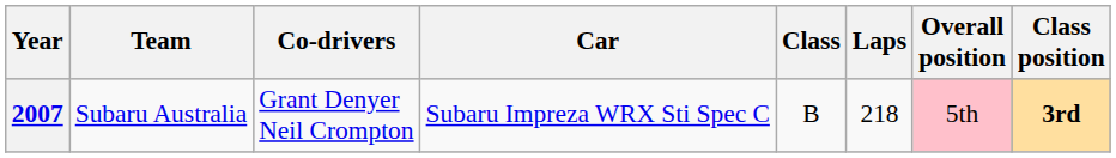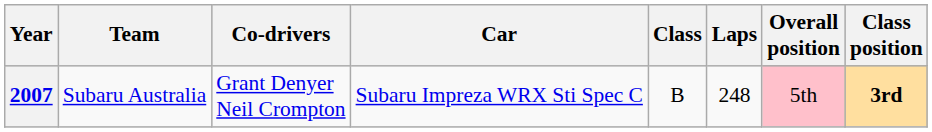2007 | Laps: 218 -> 248
